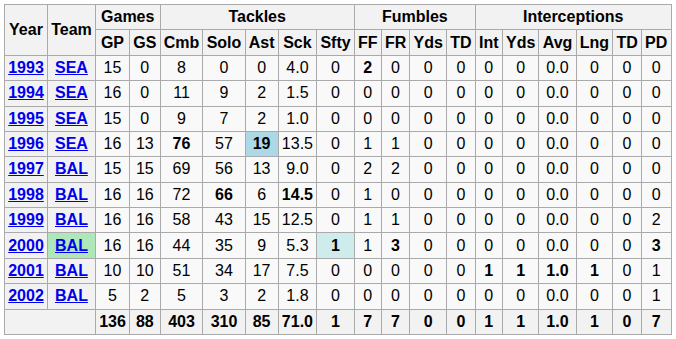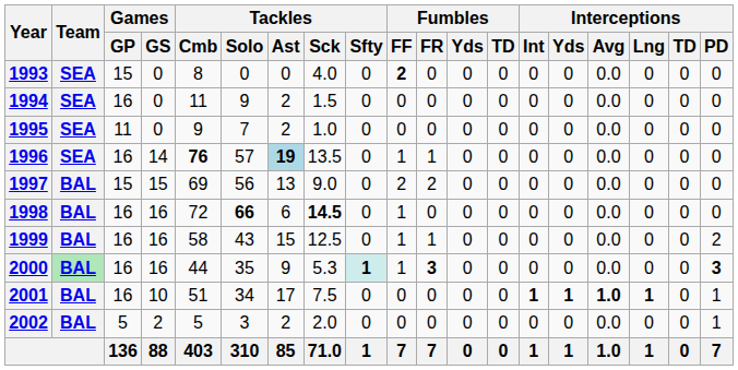1995 | Games / GP: 15 -> 11
1996 | Games / GS: 13 -> 14
2001 | Games / GP: 10 -> 16
2002 | Tackles / Sck: 1.8 -> 2.0
